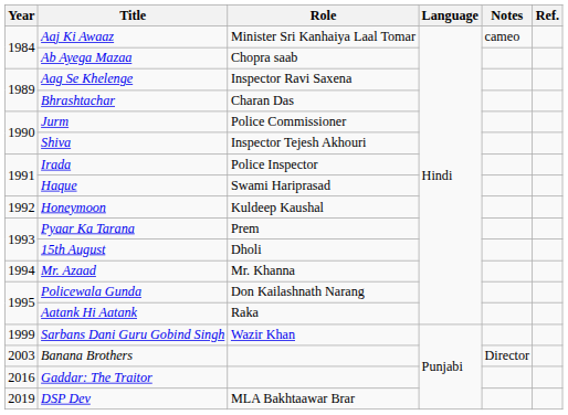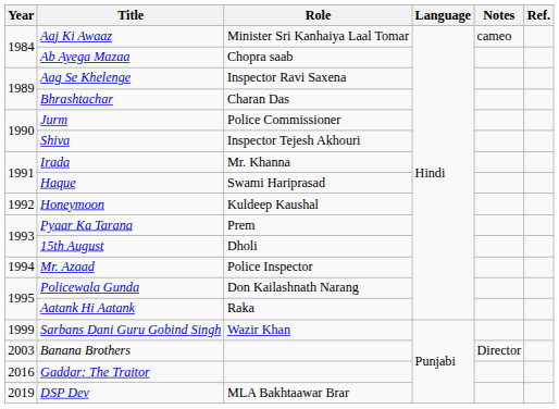Irada | Role: Police Inspector -> Mr. Khanna
Mr. Azaad | Role: Mr. Khanna -> Police Inspector
